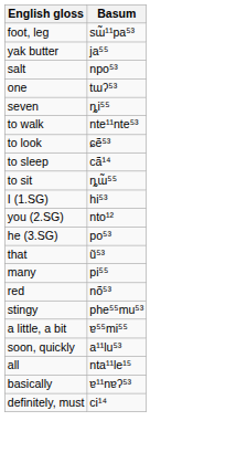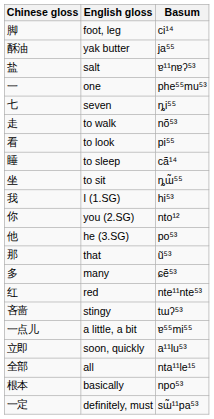+ column: Chinese gloss | 脚 | 酥油 | 盐 | 一 | 七 | 走 | 看 | 睡 | 坐 | 我 | 你 | 他 | 那 | 多 | 红 | 吝啬 | 一点儿 | 立即 | 全部 | 根本 | 一定
foot, leg | Basum: sɯ̃¹¹pa⁵³ -> ci¹⁴
salt | Basum: npo⁵³ -> ɐ¹¹nɐʔ⁵³
one | Basum: tɯʔ⁵³ -> phe⁵⁵mu⁵³
to walk | Basum: nte¹¹nte⁵³ -> nõ⁵³
to look | Basum: ɕẽ⁵³ -> pi⁵⁵
many | Basum: pi⁵⁵ -> ɕẽ⁵³
red | Basum: nõ⁵³ -> nte¹¹nte⁵³
stingy | Basum: phe⁵⁵mu⁵³ -> tɯʔ⁵³
basically | Basum: ɐ¹¹nɐʔ⁵³ -> npo⁵³
definitely, must | Basum: ci¹⁴ -> sɯ̃¹¹pa⁵³
